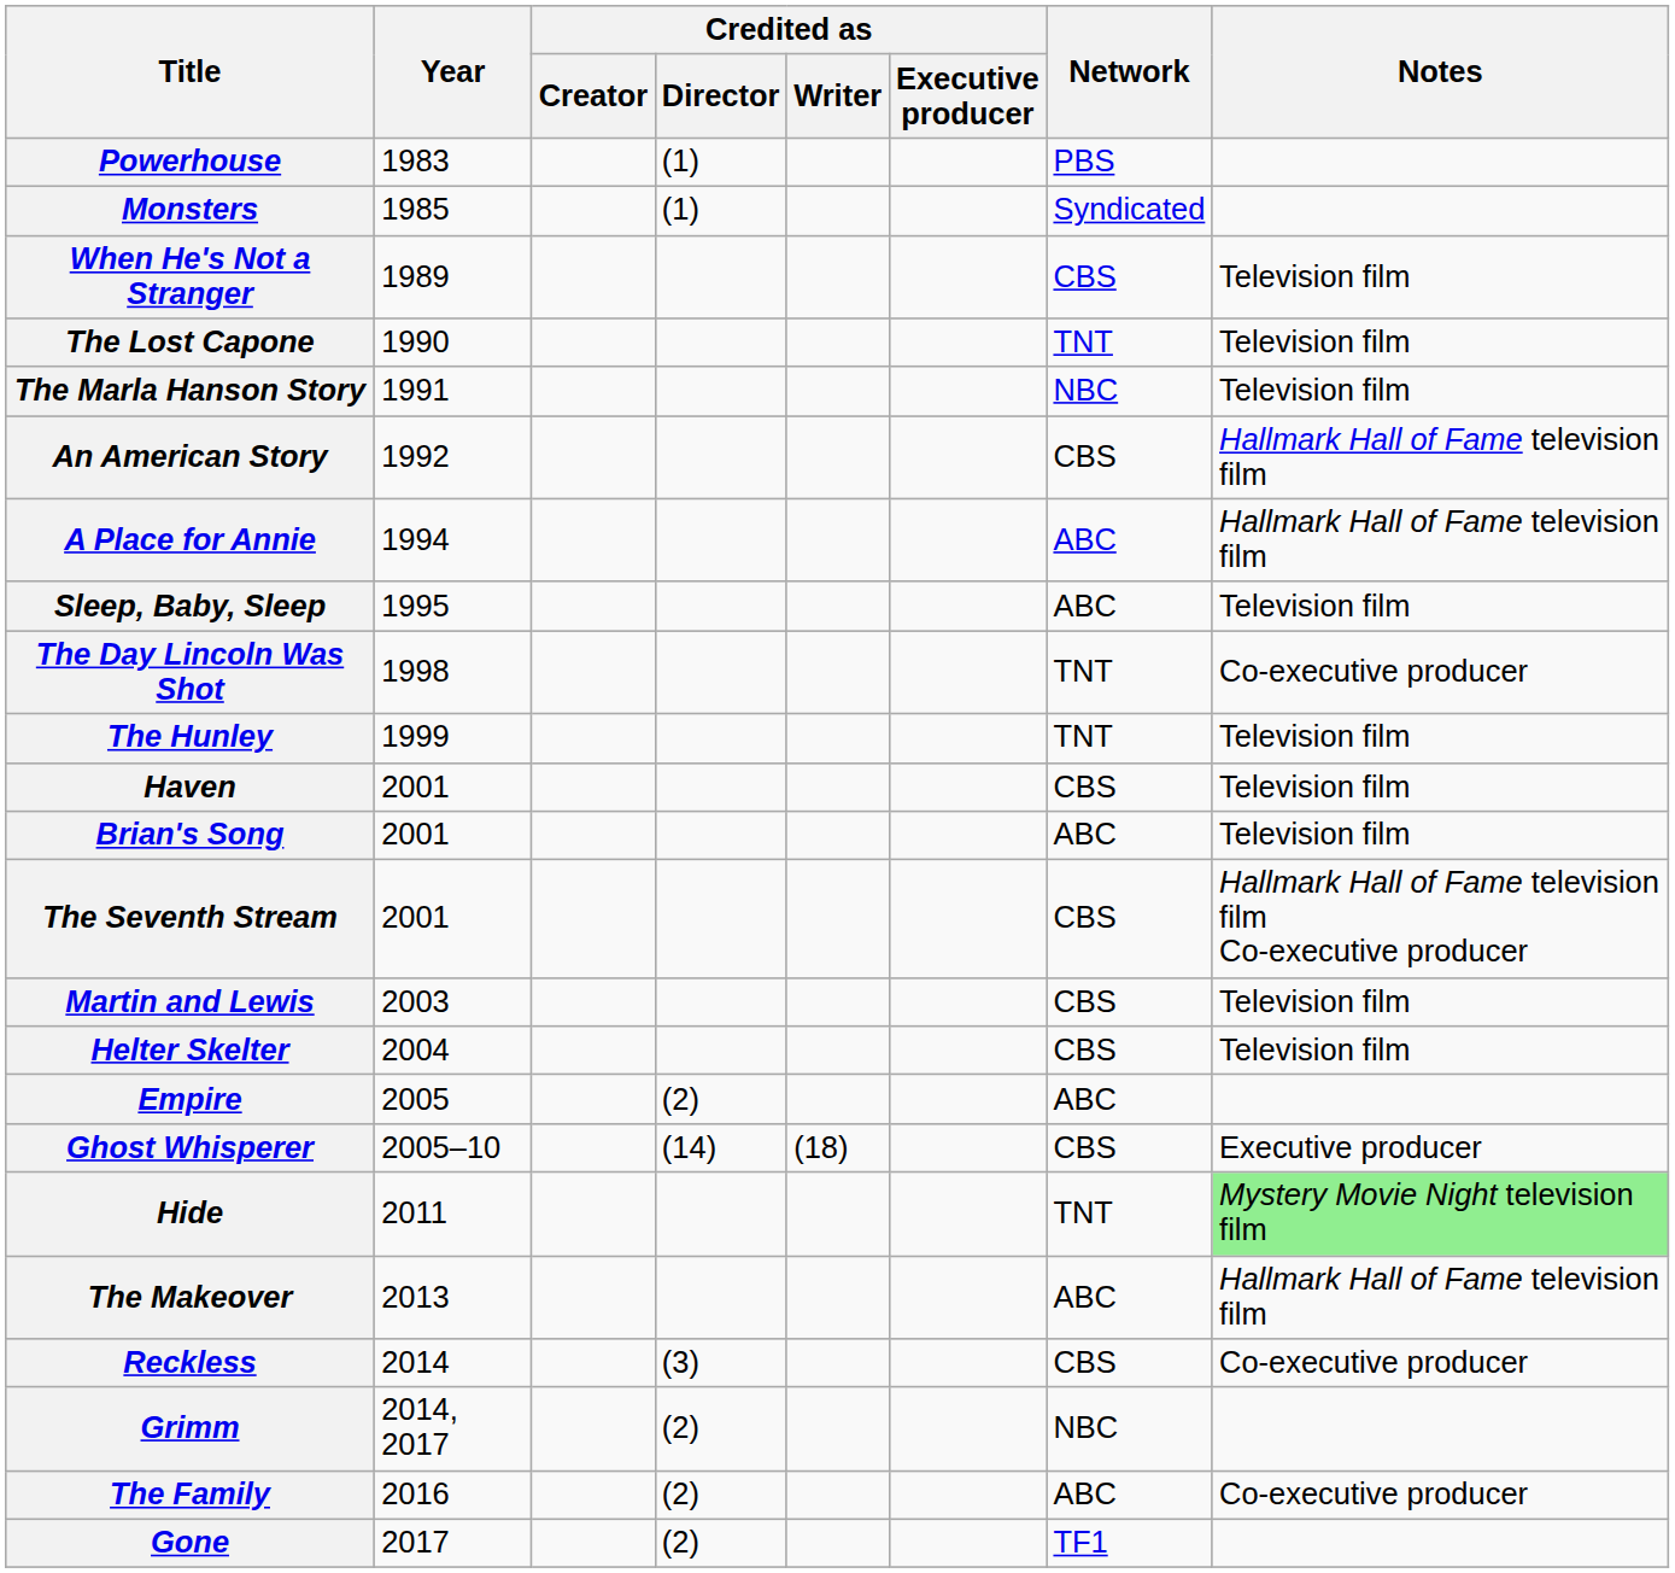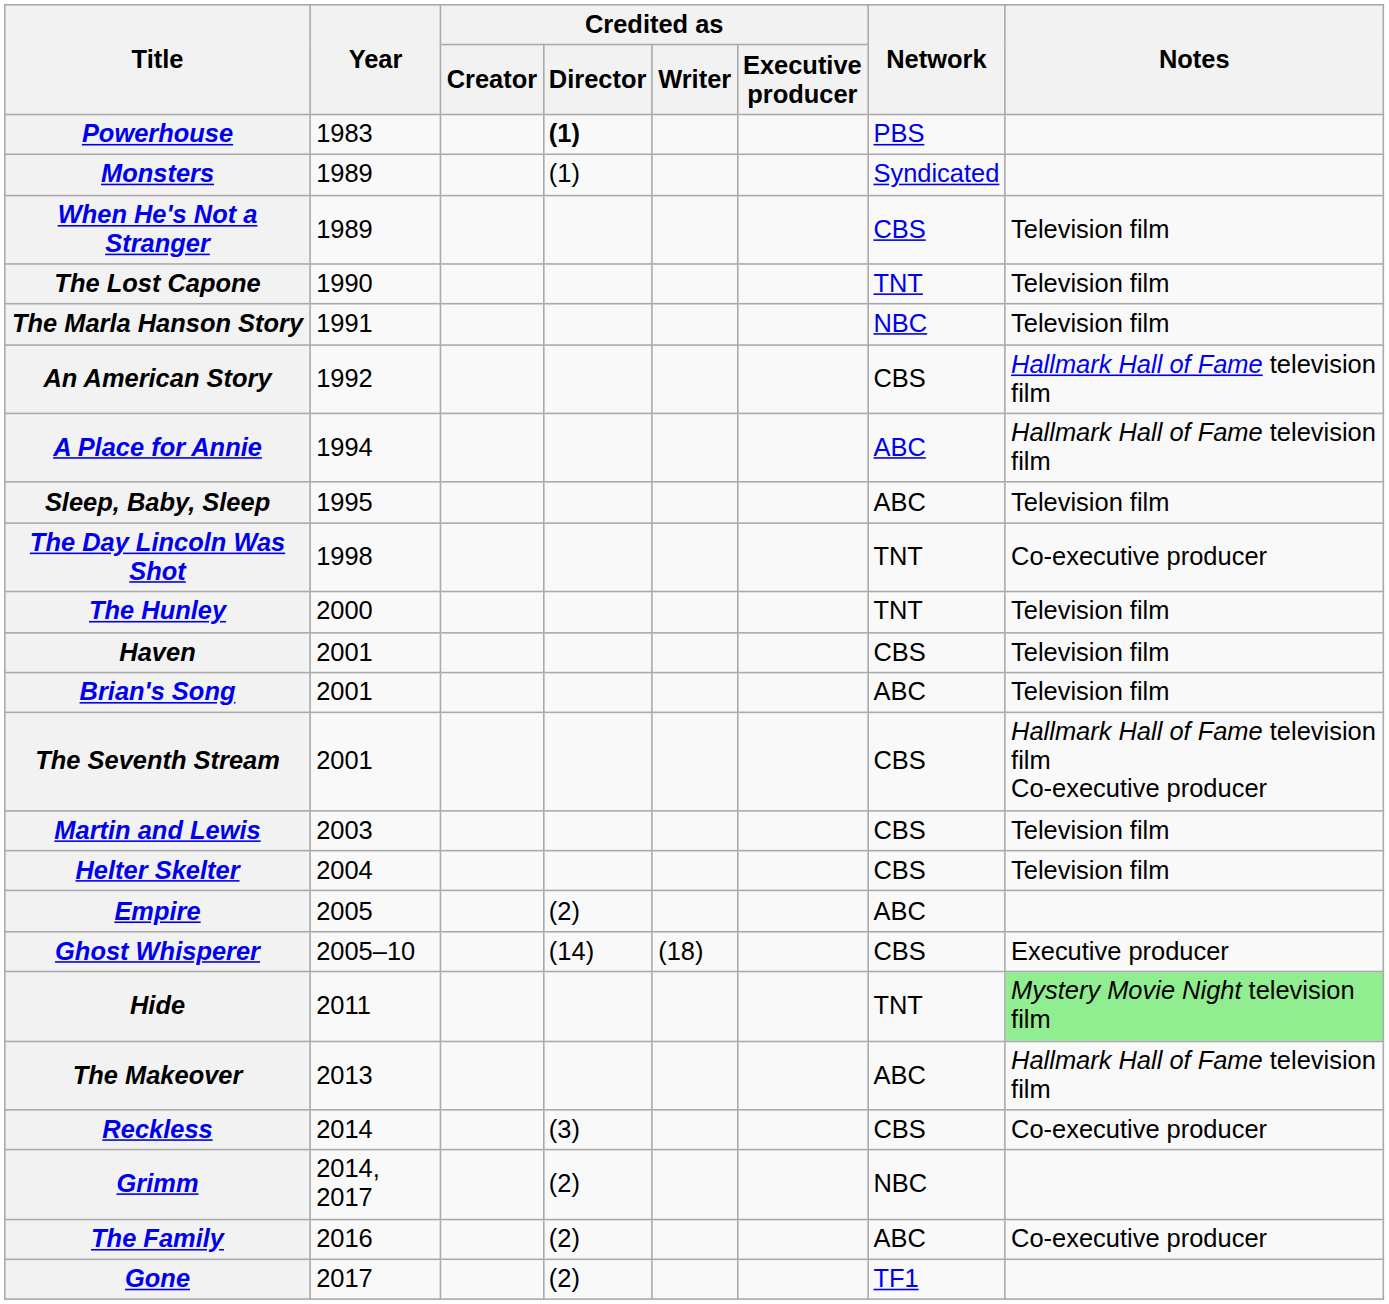Powerhouse | Credited as / Director: normal -> bold
Monsters | Year: 1985 -> 1989
The Hunley | Year: 1999 -> 2000
